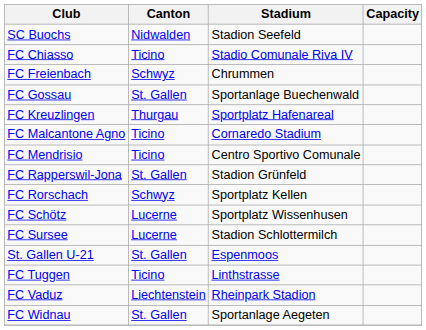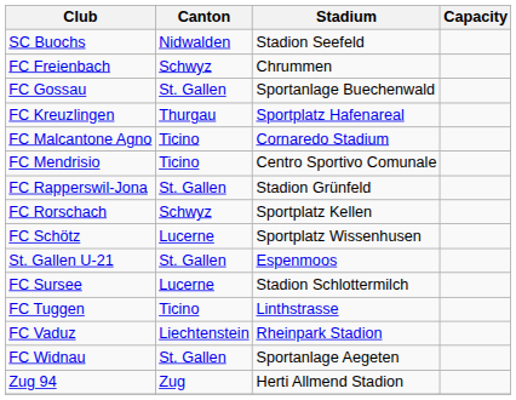- row: FC Chiasso | Ticino | Stadio Comunale Riva IV
rows swapped: St. Gallen U-21 <-> FC Sursee
+ row: Zug 94 | Zug | Herti Allmend Stadion
